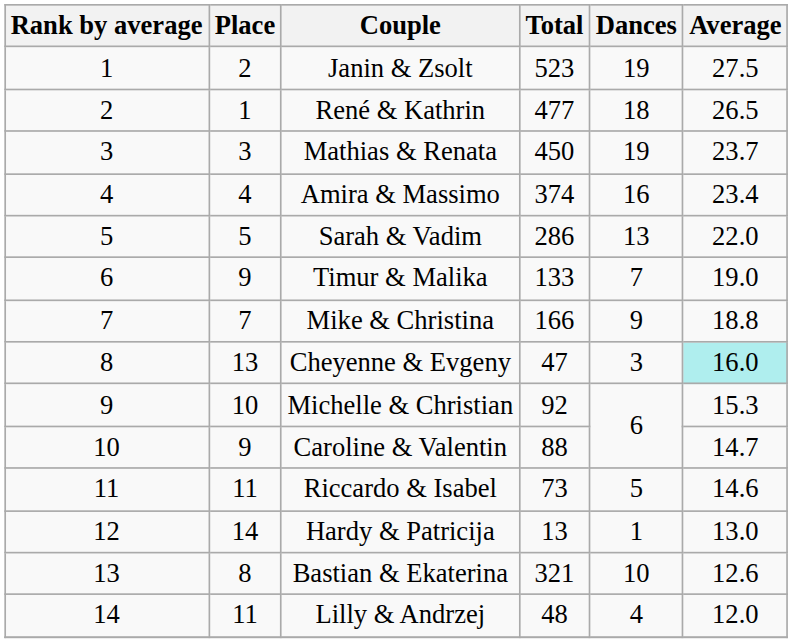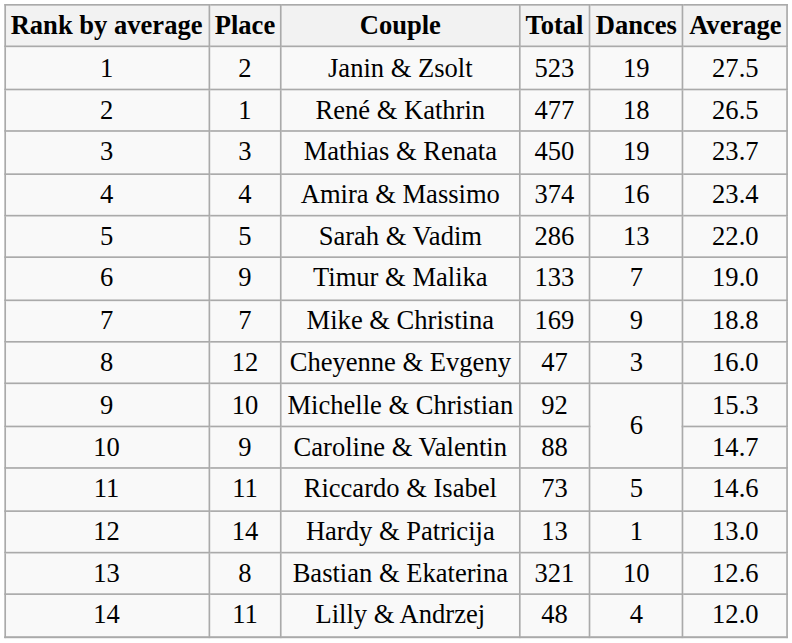Mike & Christina | Total: 166 -> 169
Cheyenne & Evgeny | Place: 13 -> 12
Cheyenne & Evgeny | Average: paleturquoise background -> no background
